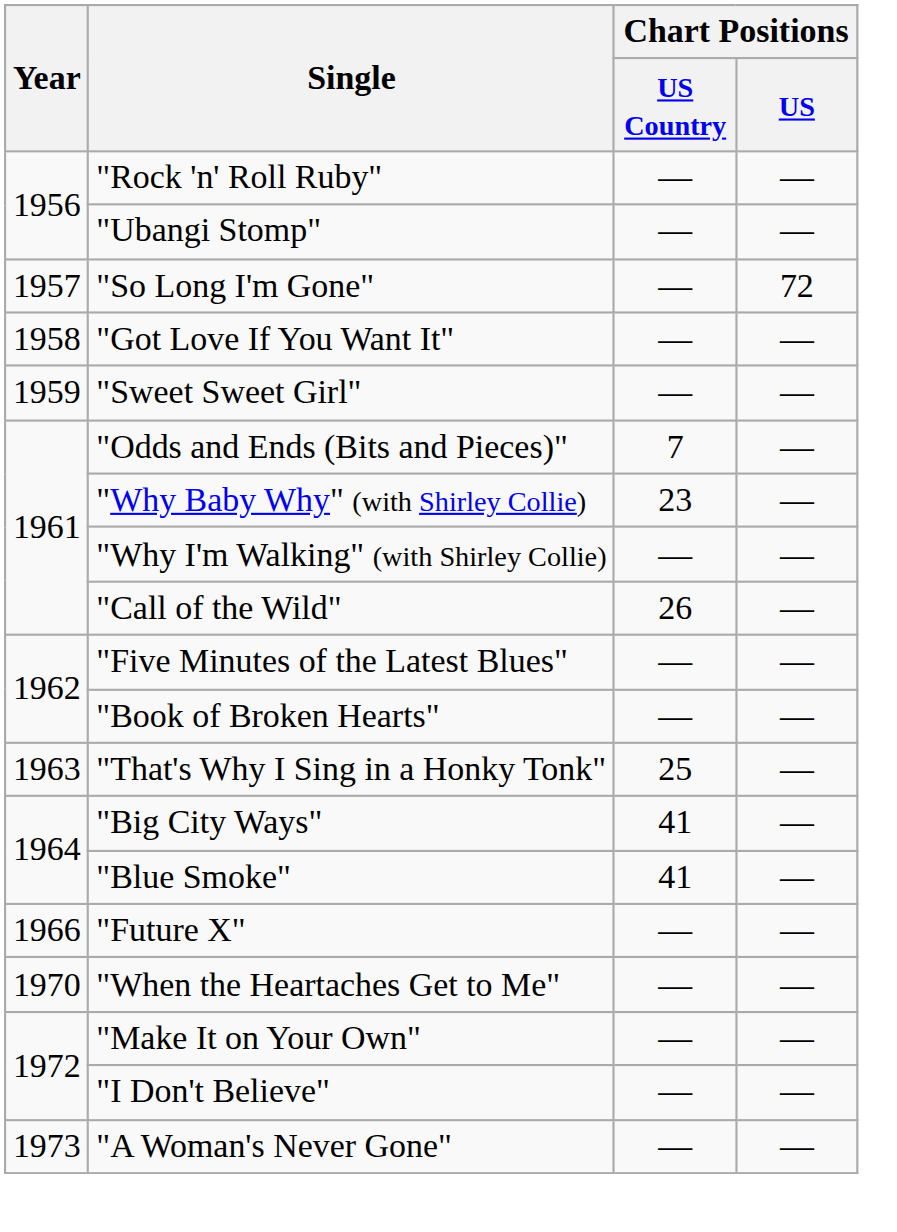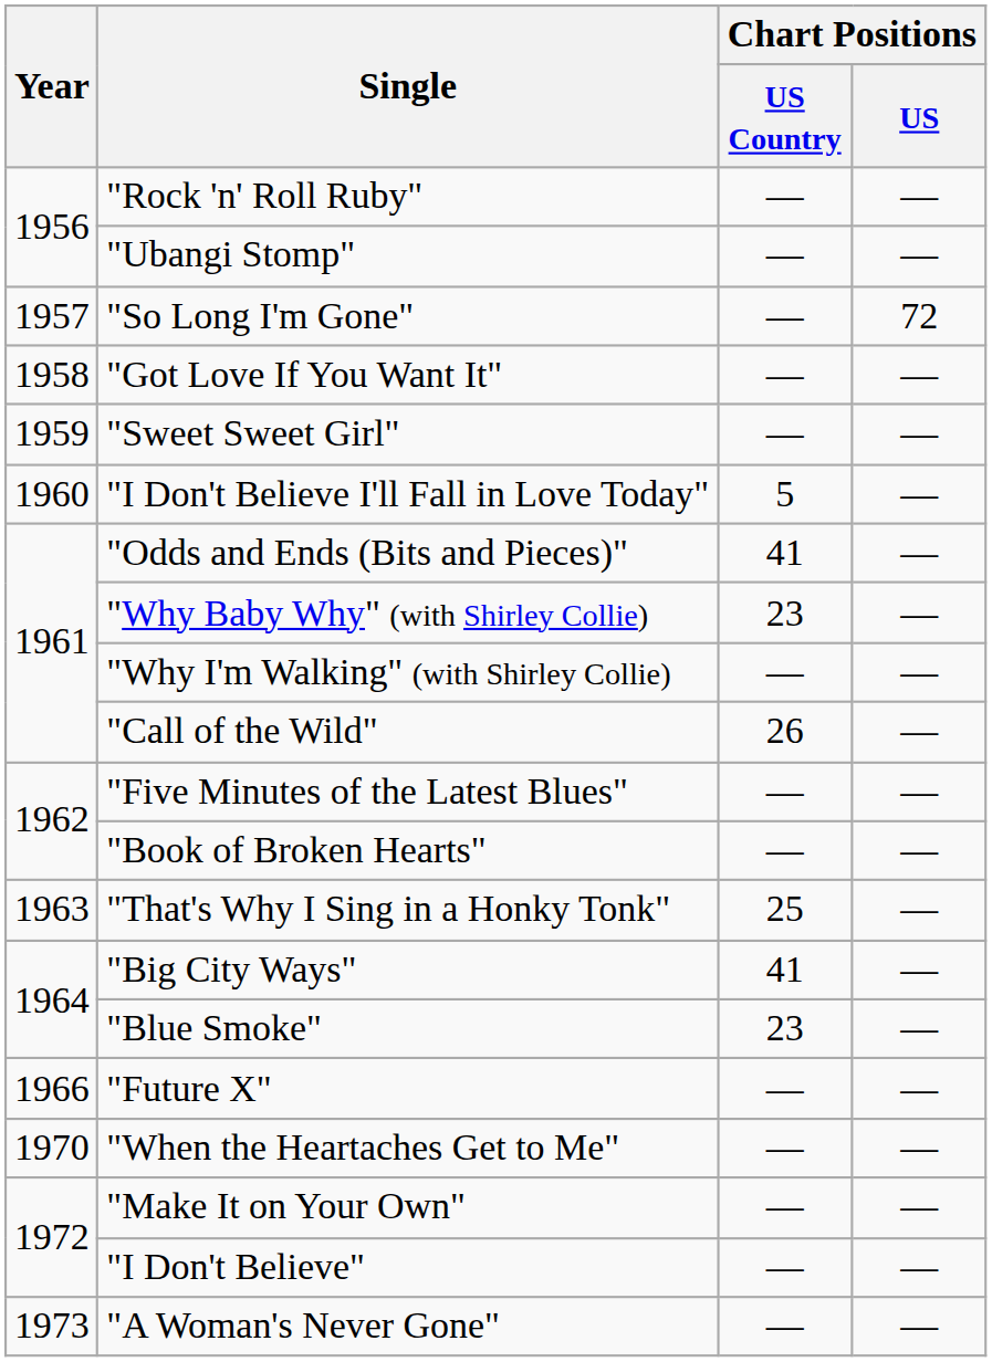+ row: 1960 | "I Don't Believe I'll Fall in Love Today" | 5 | —
"Odds and Ends (Bits and Pieces)" | Chart Positions / US Country: 7 -> 41
"Blue Smoke" | Chart Positions / US Country: 41 -> 23
